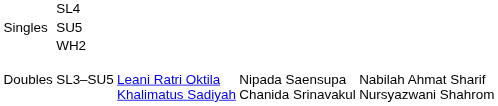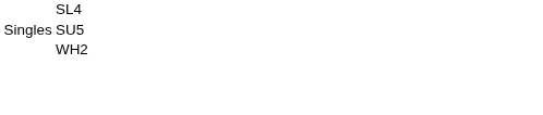- row: Doubles | SL3–SU5 | Leani Ratri Oktila Khalimatus Sadiyah | Nipada Saensupa Chanida Srinavakul | Nabilah Ahmat Sharif Nursyazwani Shahrom
